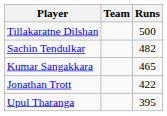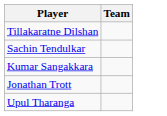- column: Runs | 500 | 482 | 465 | 422 | 395
